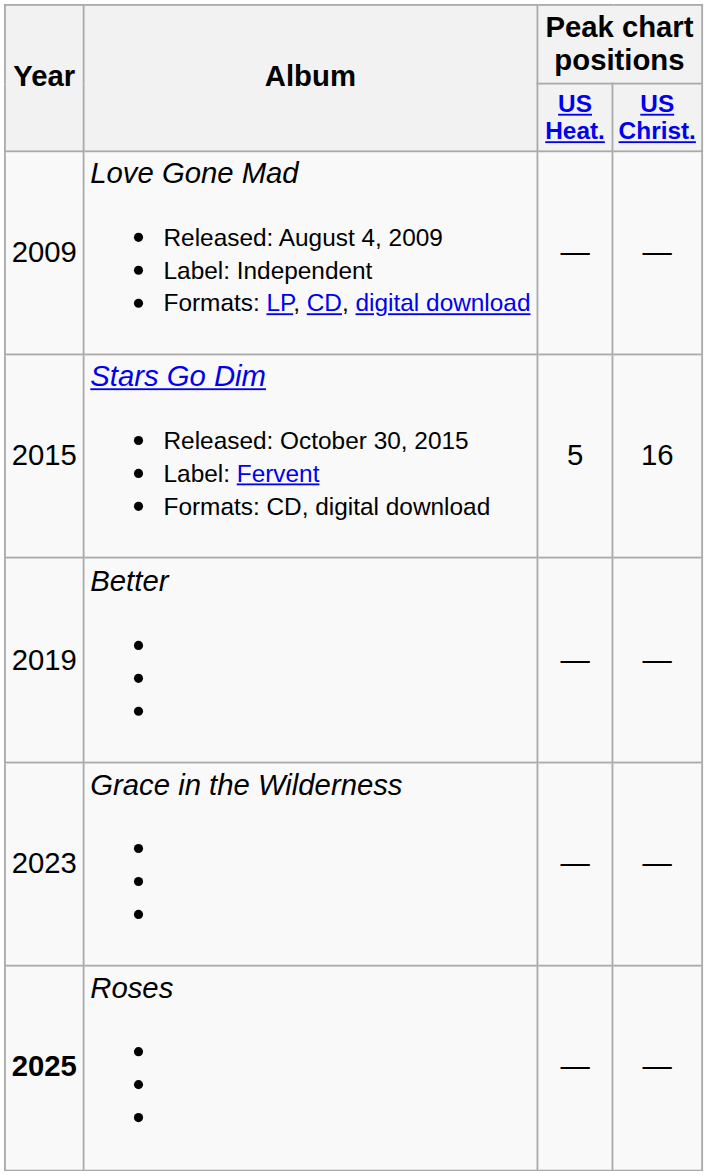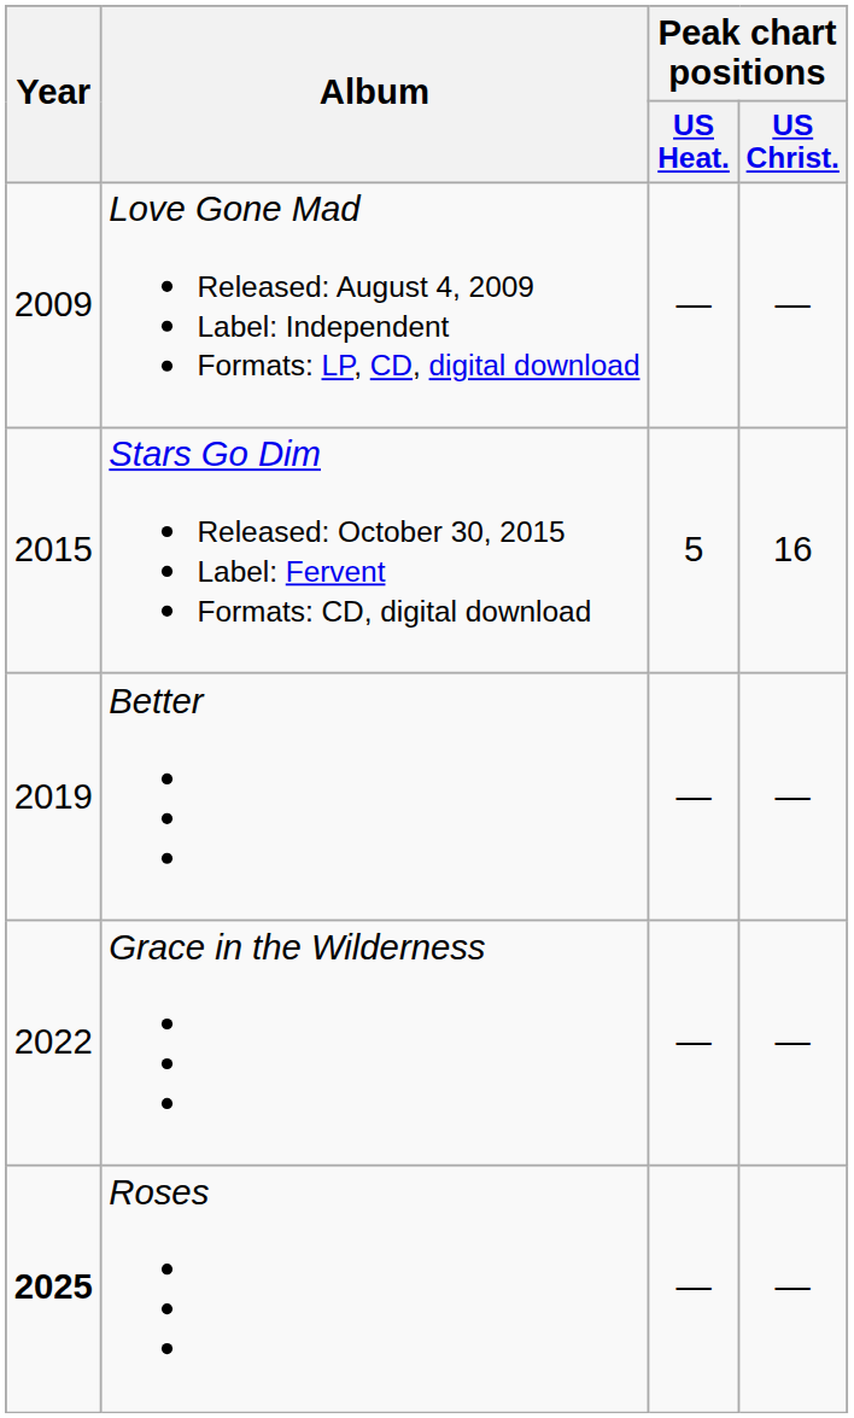Grace in the Wilderness | Year: 2023 -> 2022
